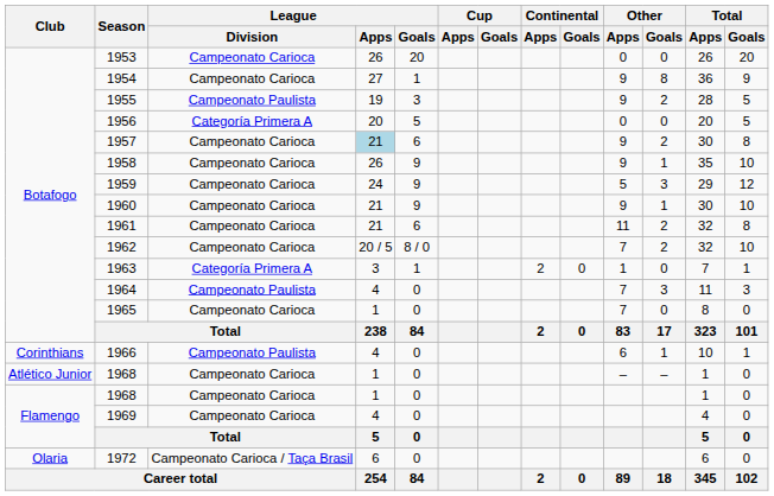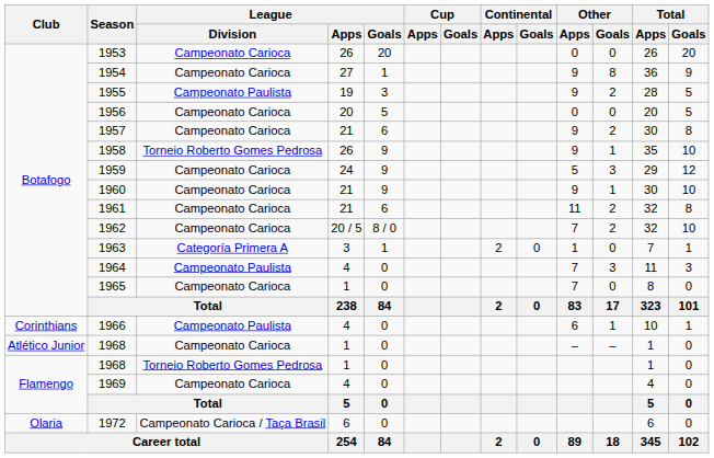1956 | League / Division: Categoría Primera A -> Campeonato Carioca
1957 | League / Apps: lightblue background -> no background
1958 | League / Division: Campeonato Carioca -> Torneio Roberto Gomes Pedrosa
Flamengo / 1968 | League / Division: Campeonato Carioca -> Torneio Roberto Gomes Pedrosa
